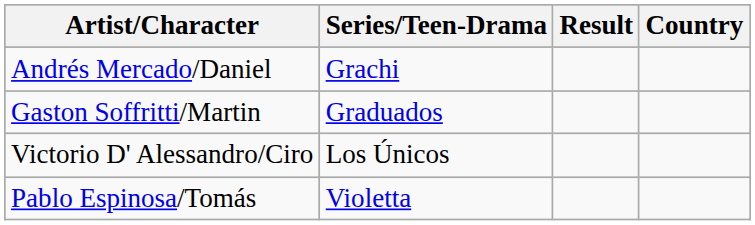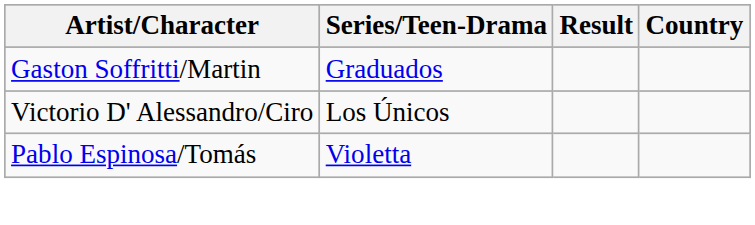- row: Andrés Mercado/Daniel | Grachi
